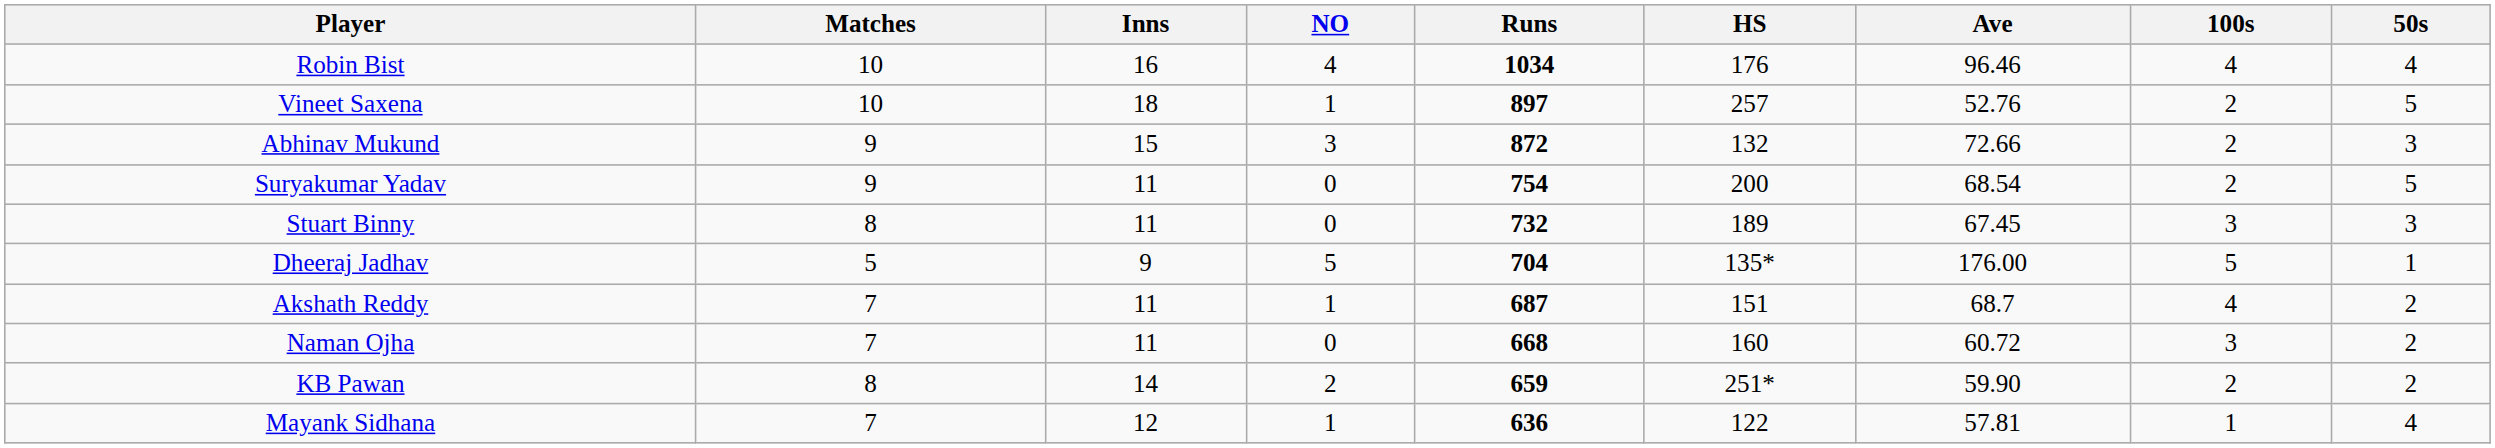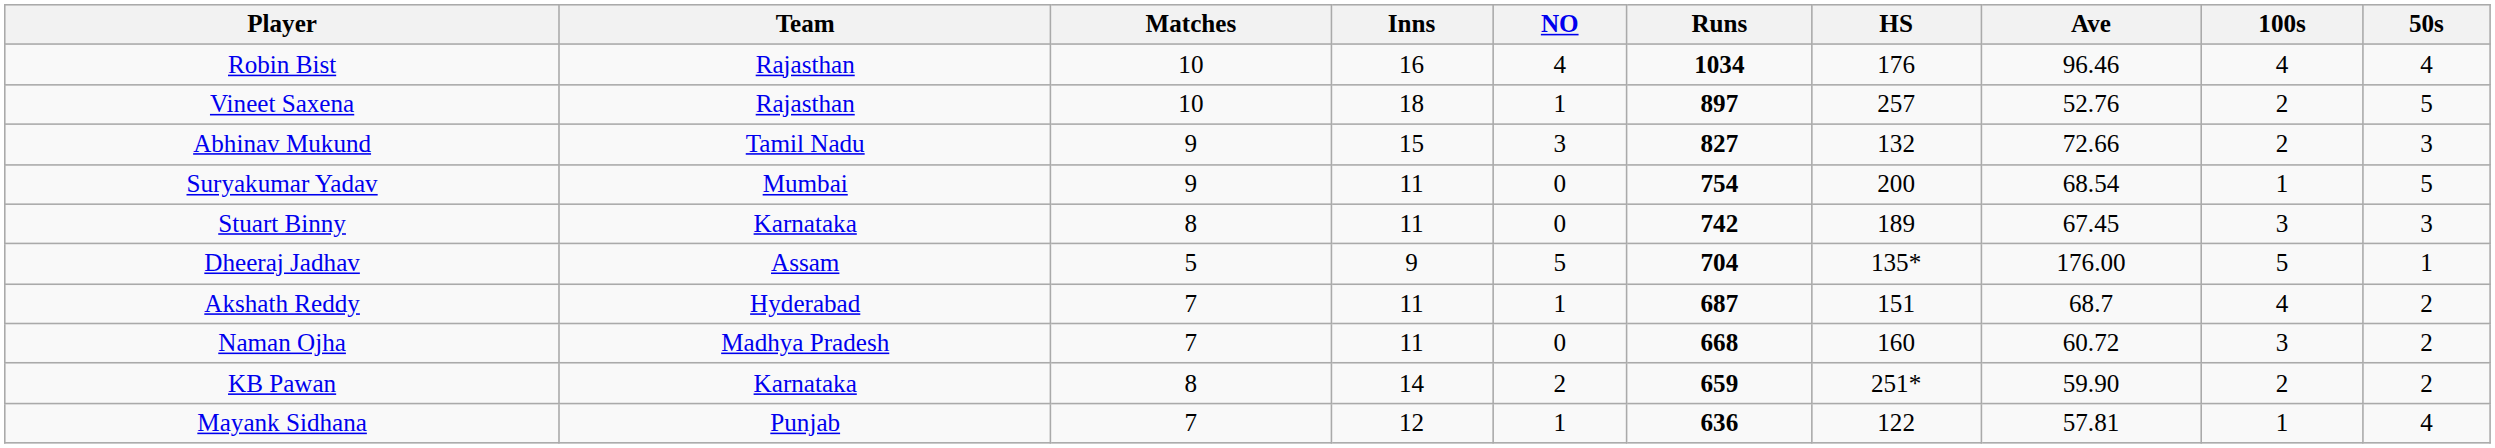+ column: Team | Rajasthan | Rajasthan | Tamil Nadu | Mumbai | Karnataka | Assam | Hyderabad | Madhya Pradesh | Karnataka | Punjab
Abhinav Mukund | Runs: 872 -> 827
Suryakumar Yadav | 100s: 2 -> 1
Stuart Binny | Runs: 732 -> 742
